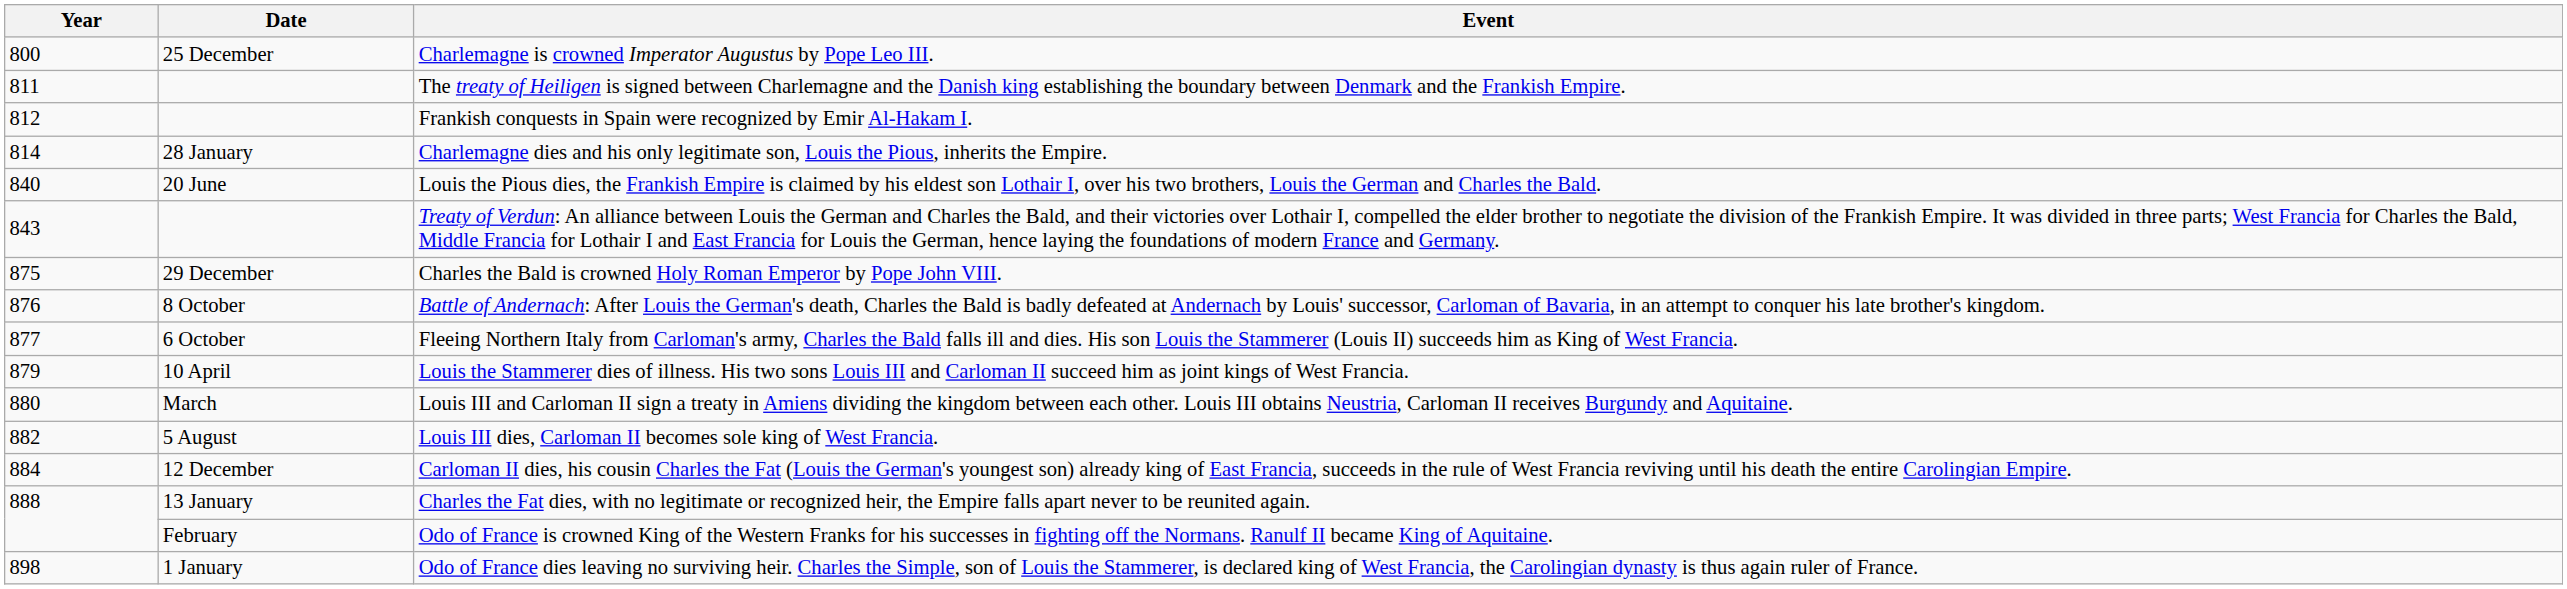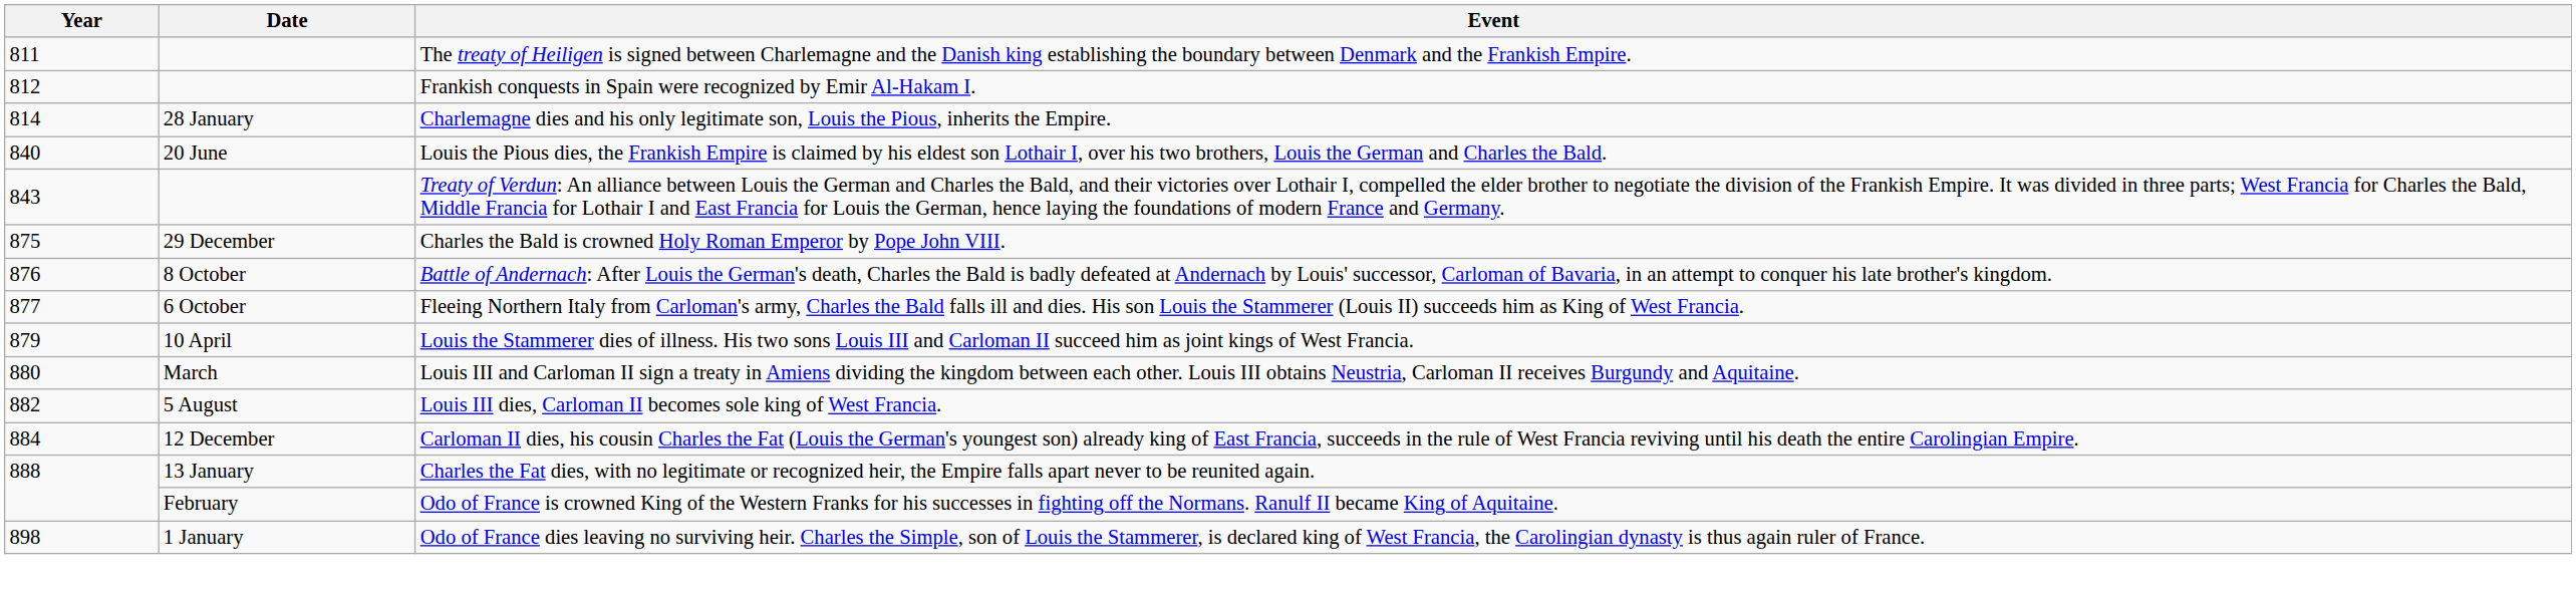- row: 800 | 25 December | Charlemagne is crowned Imperator Augustus by Pope Leo III.
